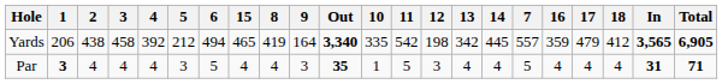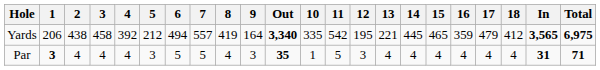columns swapped: 7 <-> 15
Yards | 12: 198 -> 195
Yards | 13: 342 -> 221
Yards | Total: 6,905 -> 6,975
